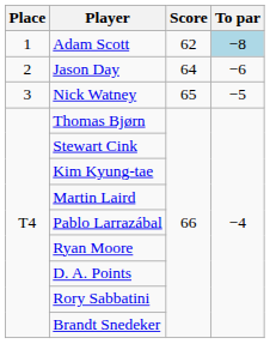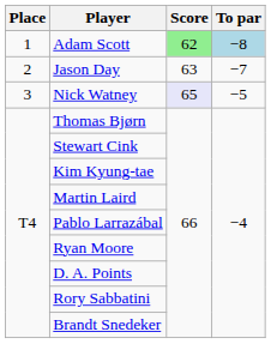Adam Scott | Score: no background -> lightgreen background
Jason Day | Score: 64 -> 63
Jason Day | To par: −6 -> −7
Nick Watney | Score: no background -> lavender background
